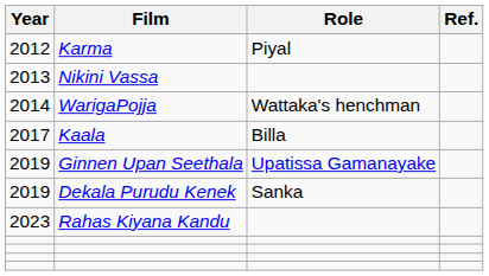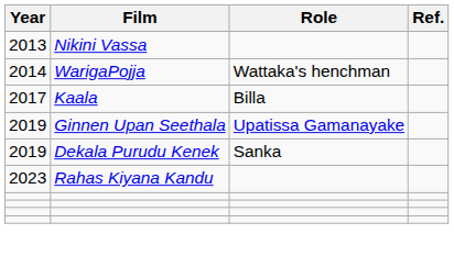- row: 2012 | Karma | Piyal
